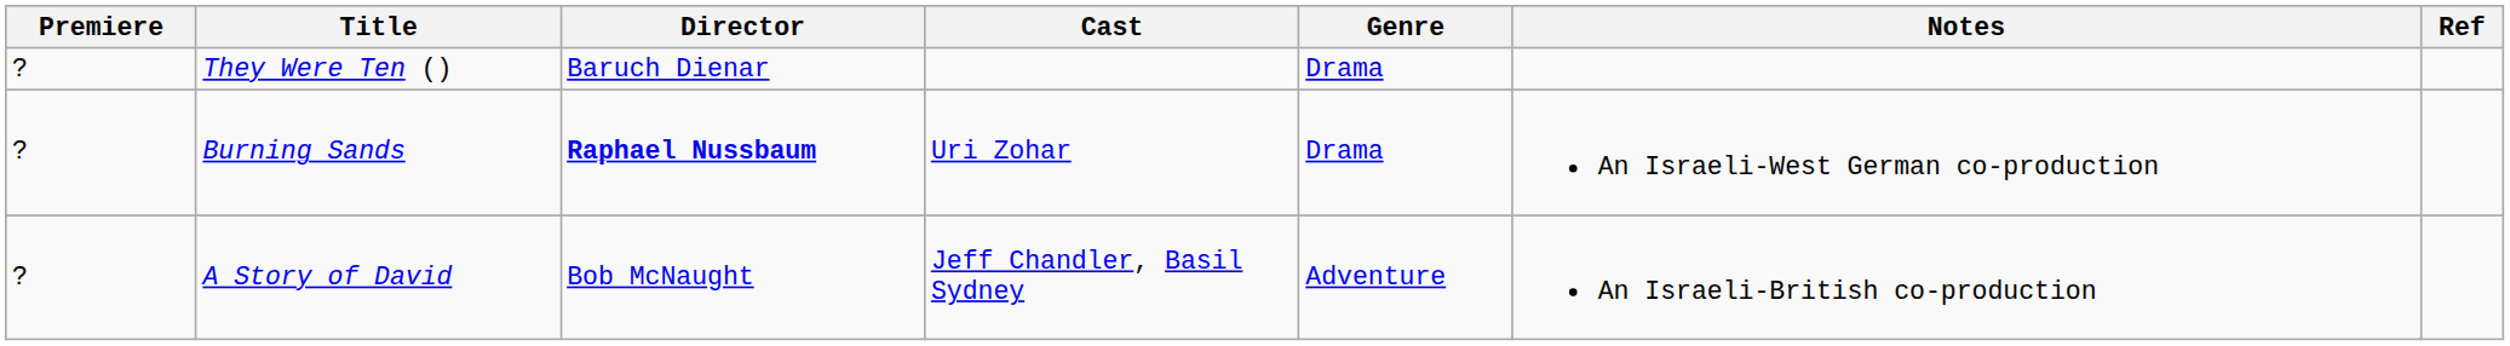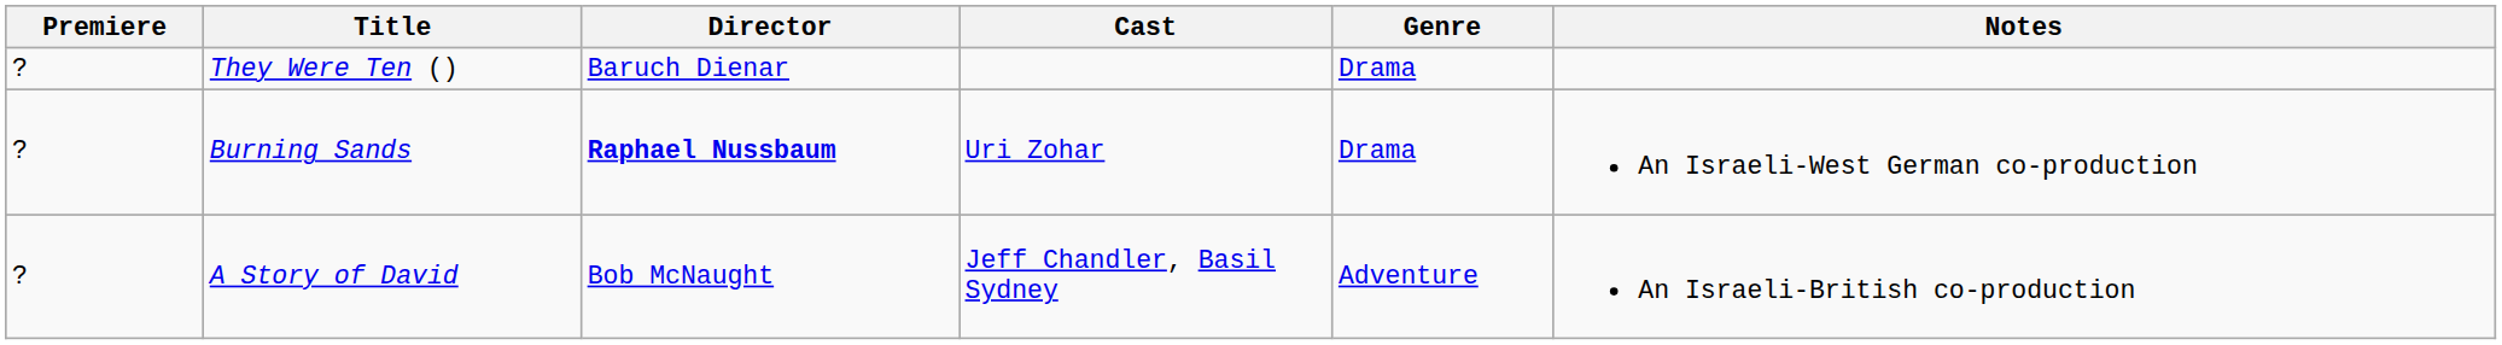- column: Ref
